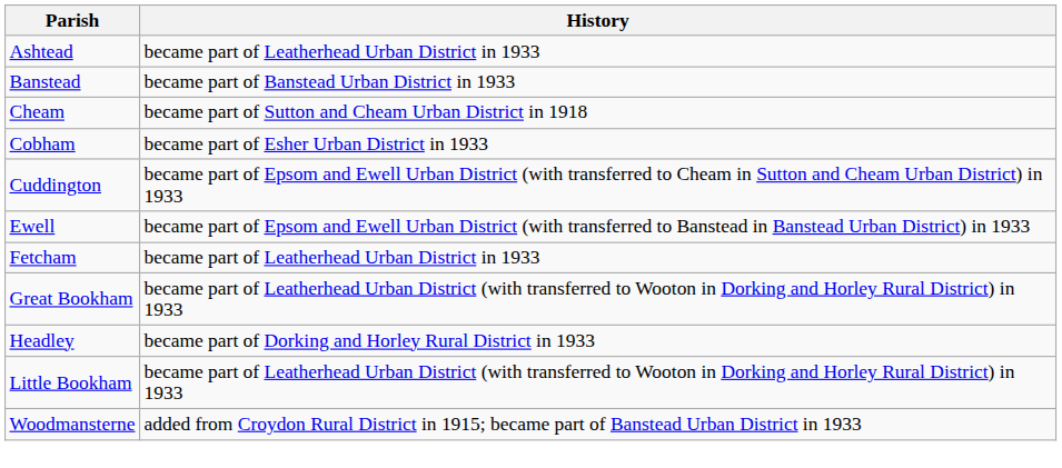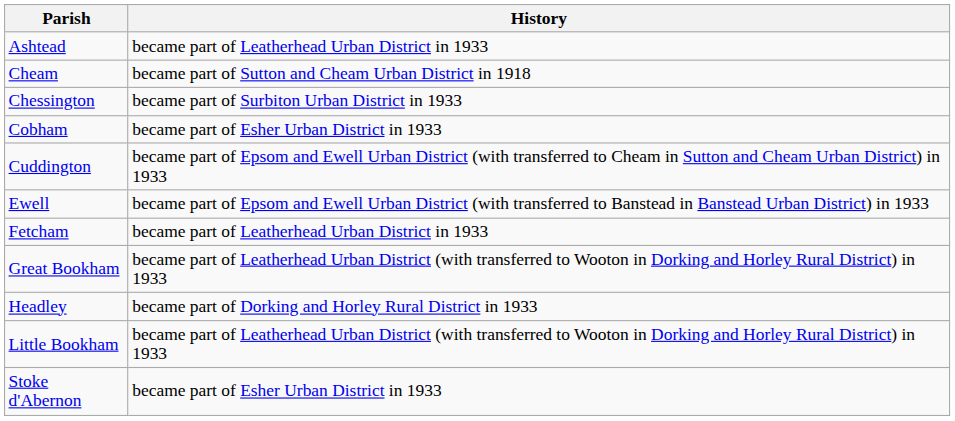- row: Banstead | became part of Banstead Urban District in 1933
+ row: Chessington | became part of Surbiton Urban District in 1933
+ row: Stoke d'Abernon | became part of Esher Urban District in 1933
- row: Woodmansterne | added from Croydon Rural District in 1915; became part of Banstead Urban District in 1933
